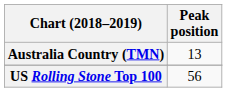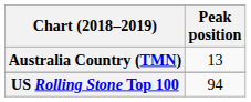US Rolling Stone Top 100 | Peak position: 56 -> 94
